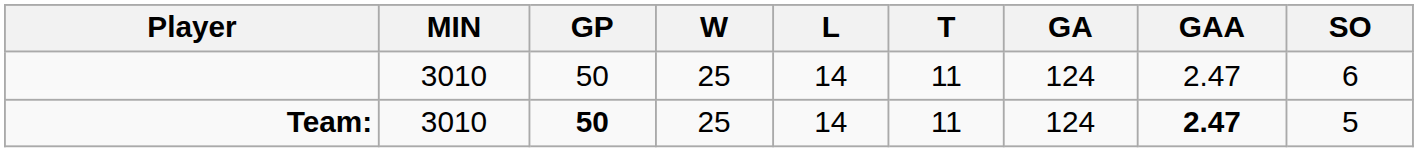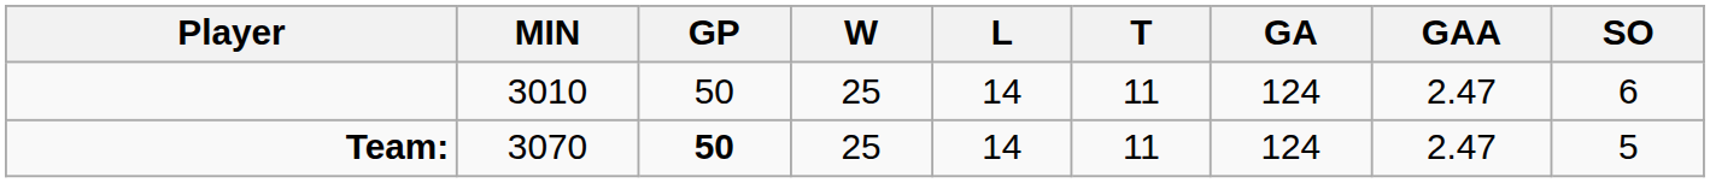Team: | MIN: 3010 -> 3070
Team: | GAA: bold -> normal
